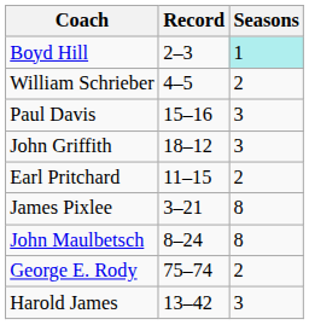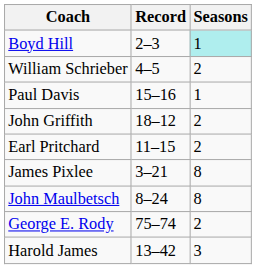Paul Davis | Seasons: 3 -> 1
John Griffith | Seasons: 3 -> 2
